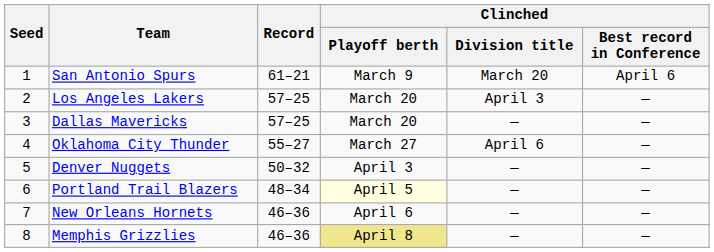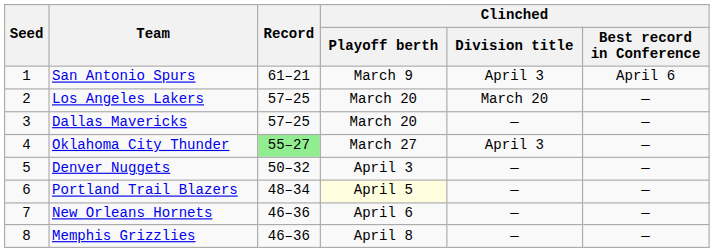San Antonio Spurs | Clinched / Division title: March 20 -> April 3
Los Angeles Lakers | Clinched / Division title: April 3 -> March 20
Oklahoma City Thunder | Record: no background -> lightgreen background
Oklahoma City Thunder | Clinched / Division title: April 6 -> April 3
Memphis Grizzlies | Clinched / Playoff berth: khaki background -> no background
